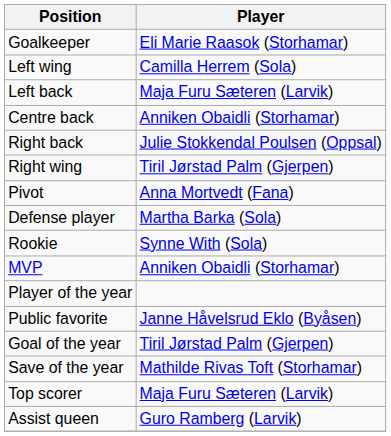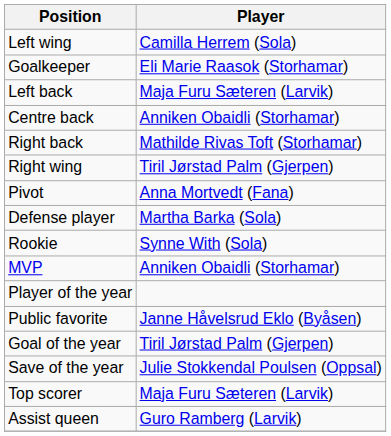rows swapped: Goalkeeper <-> Left wing
Right back | Player: Julie Stokkendal Poulsen (Oppsal) -> Mathilde Rivas Toft (Storhamar)
Save of the year | Player: Mathilde Rivas Toft (Storhamar) -> Julie Stokkendal Poulsen (Oppsal)
